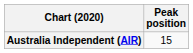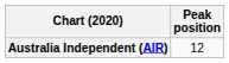Australia Independent (AIR) | Peak position: 15 -> 12
